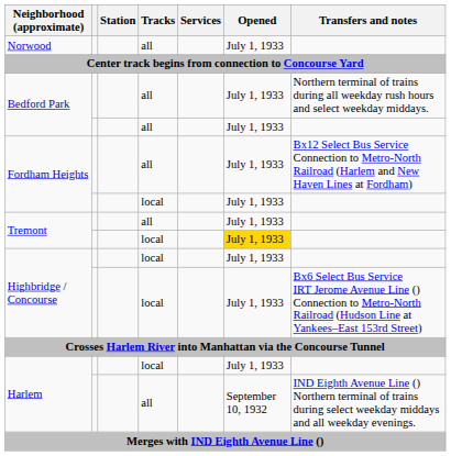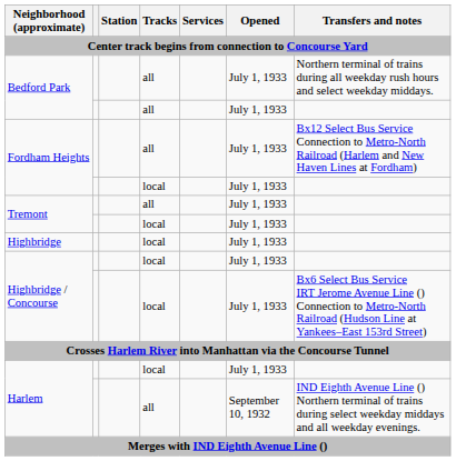- row: Norwood | all | July 1, 1933
Tremont / local | Opened: gold background -> no background
+ row: Highbridge | local | July 1, 1933
